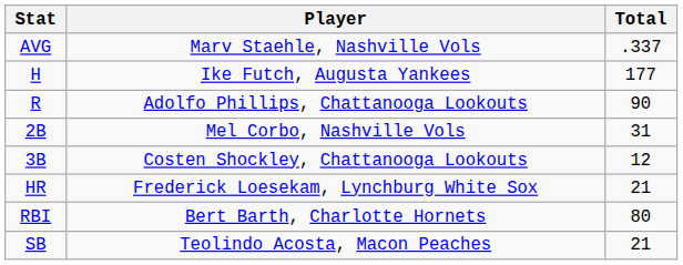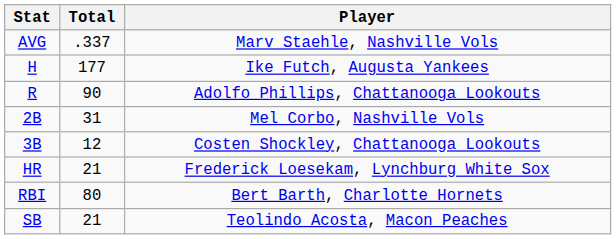columns swapped: Player <-> Total
